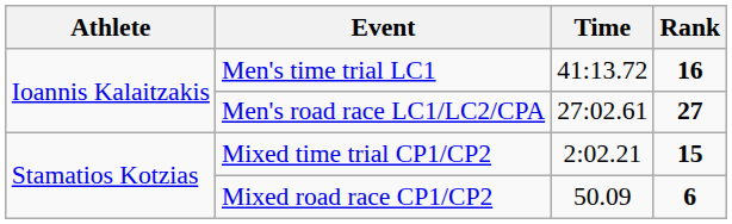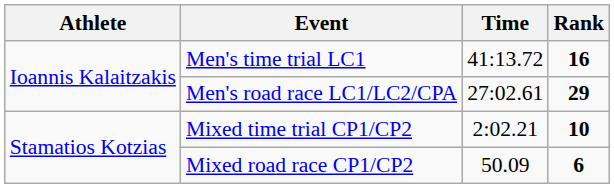Men's road race LC1/LC2/CPA | Rank: 27 -> 29
Mixed time trial CP1/CP2 | Rank: 15 -> 10
